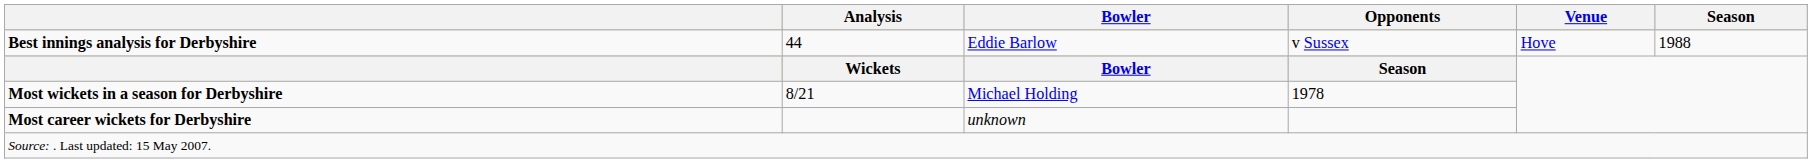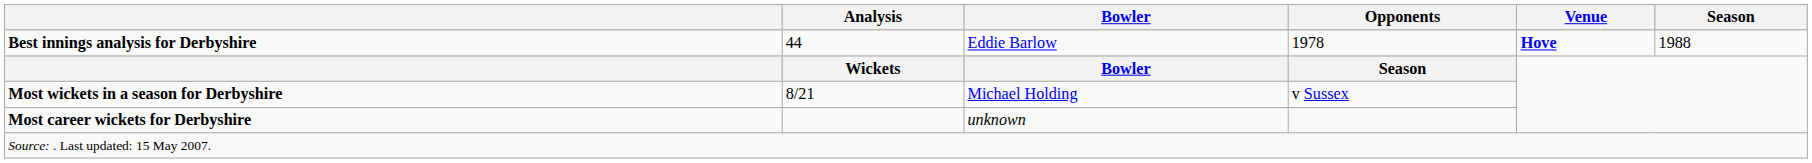Best innings analysis for Derbyshire | Opponents: v Sussex -> 1978
Best innings analysis for Derbyshire | Venue: normal -> bold
Most wickets in a season for Derbyshire | Opponents: 1978 -> v Sussex
